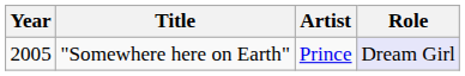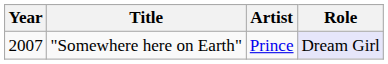"Somewhere here on Earth" | Year: 2005 -> 2007
